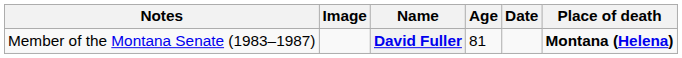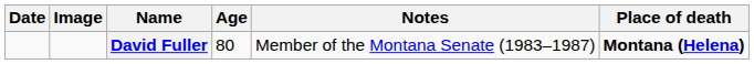columns swapped: Date <-> Notes
David Fuller | Age: 81 -> 80
